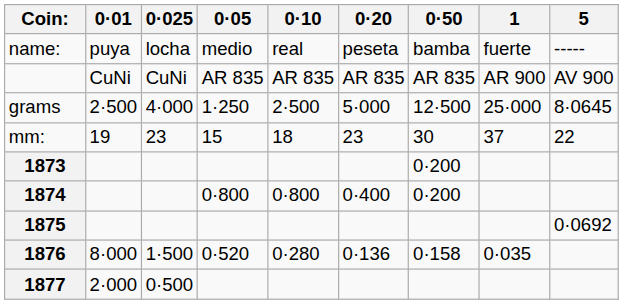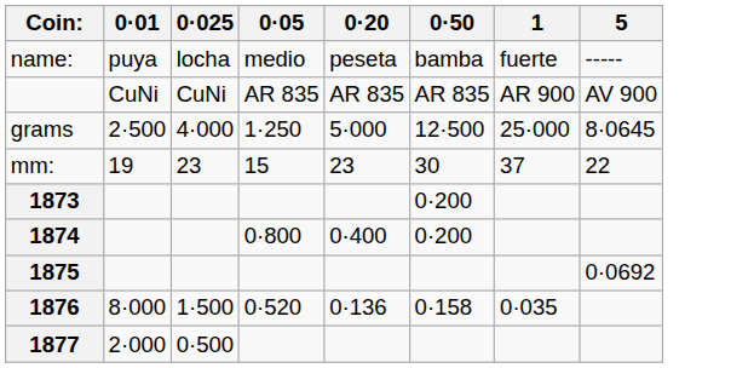- column: 0·10 | real | AR 835 | 2·500 | 18 | 0·800 | 0·280
